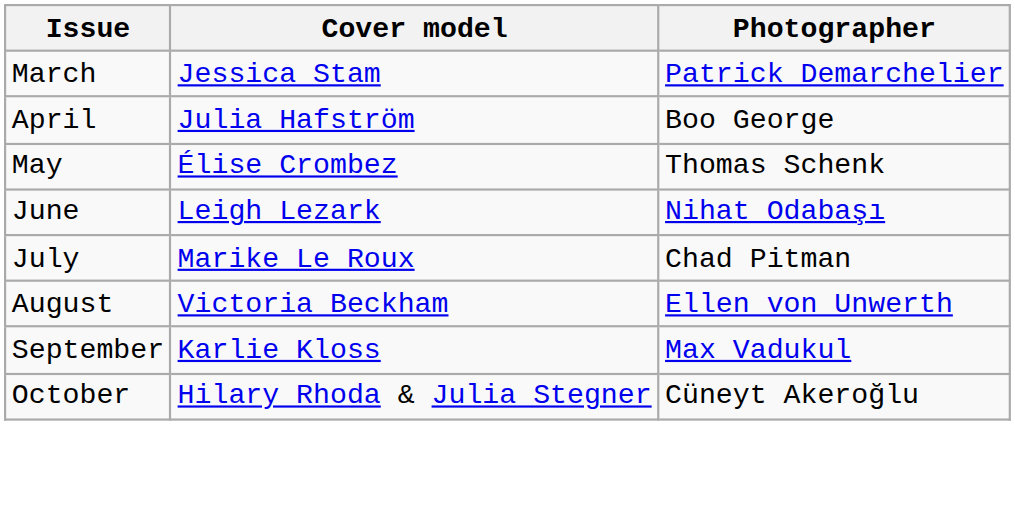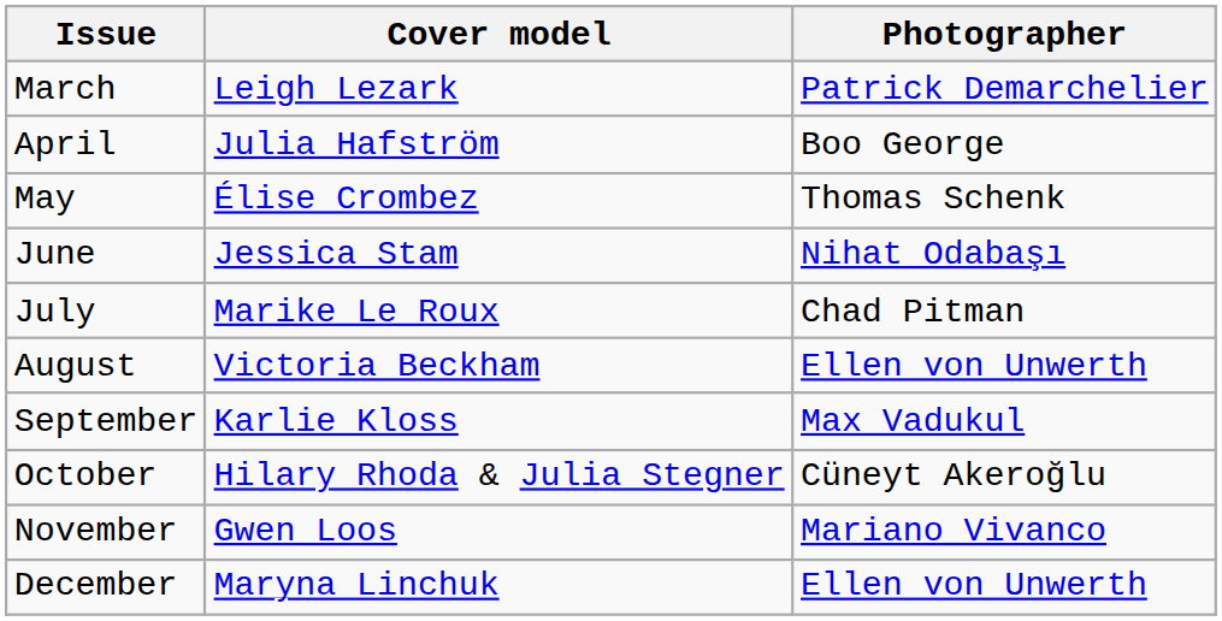March | Cover model: Jessica Stam -> Leigh Lezark
June | Cover model: Leigh Lezark -> Jessica Stam
+ row: November | Gwen Loos | Mariano Vivanco
+ row: December | Maryna Linchuk | Ellen von Unwerth
